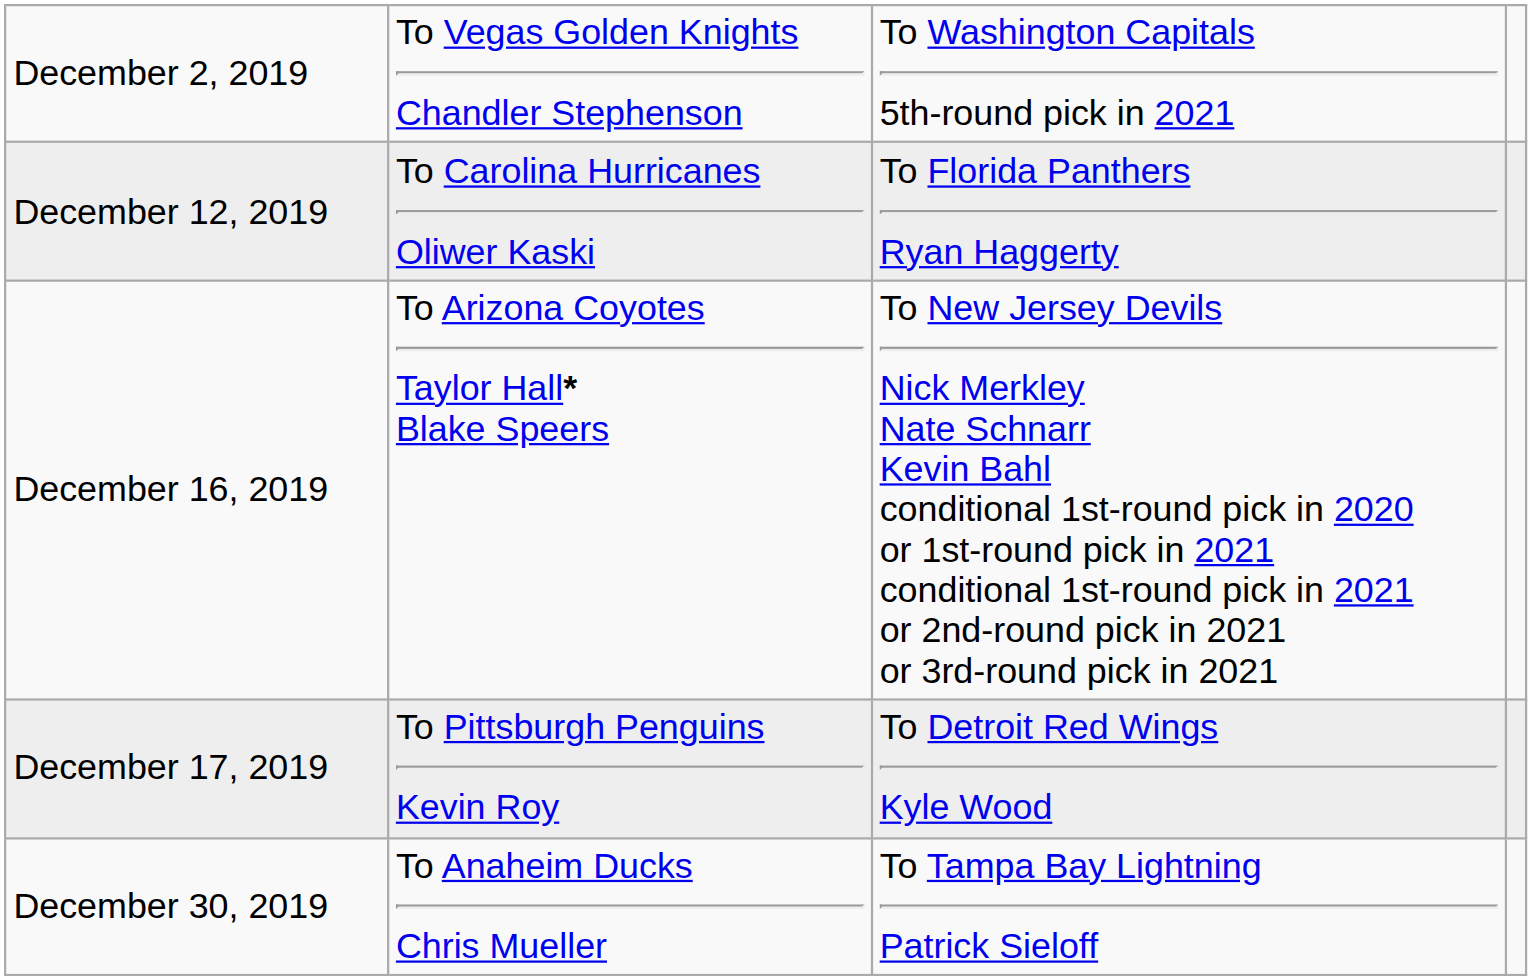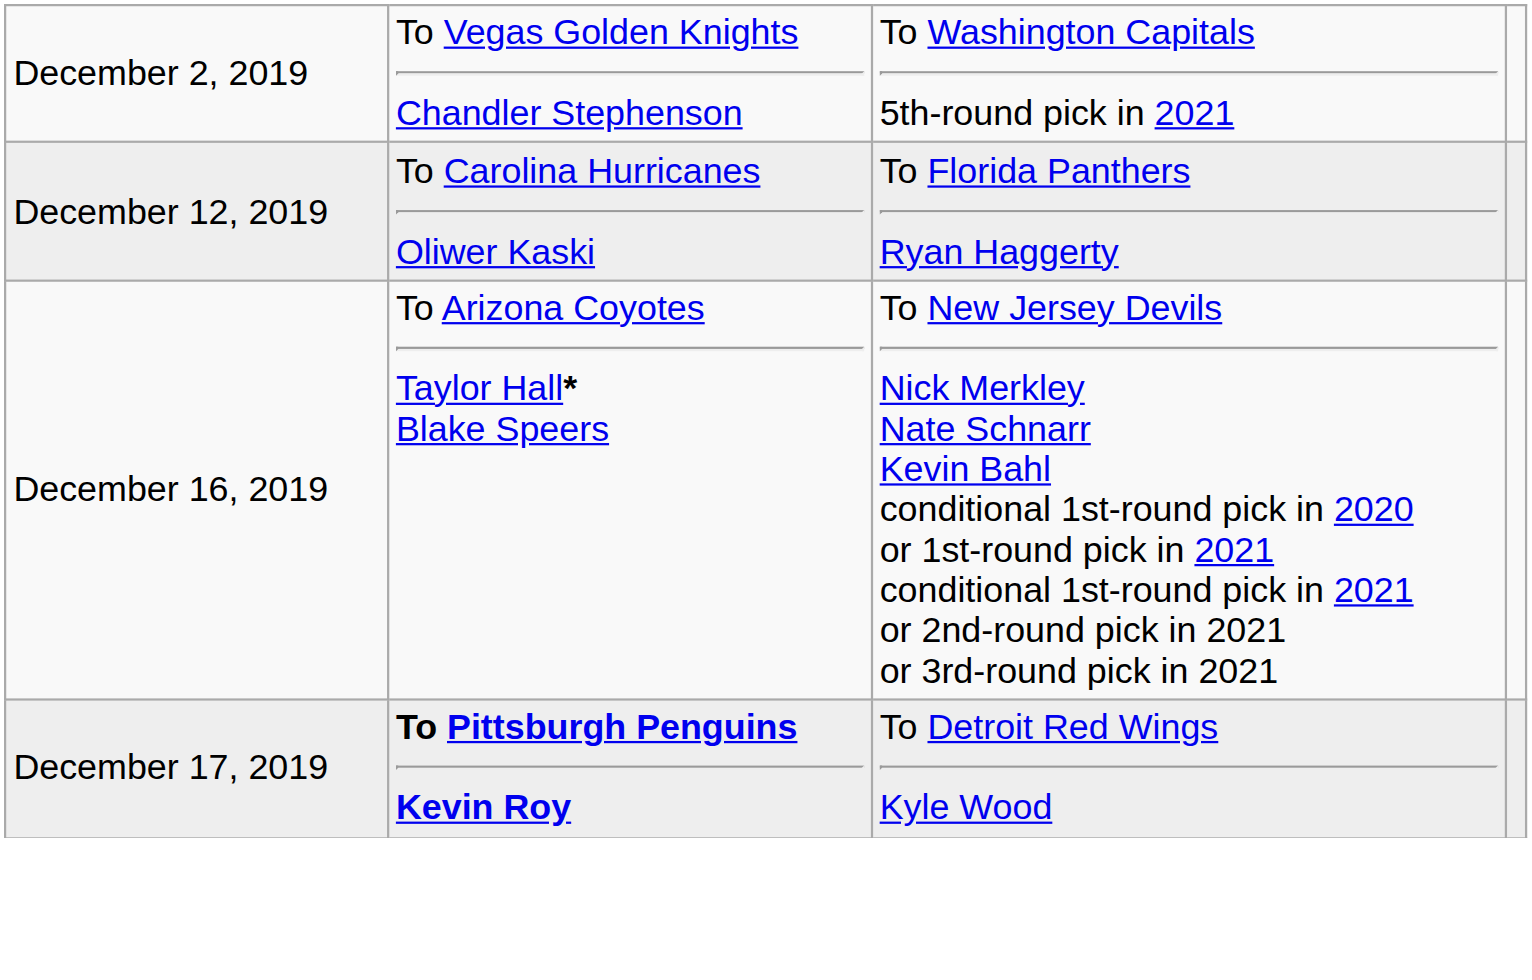December 17, 2019 | column 2: normal -> bold
- row: December 30, 2019 | To Anaheim Ducks Chris Mueller | To Tampa Bay Lightning Patrick Sieloff
